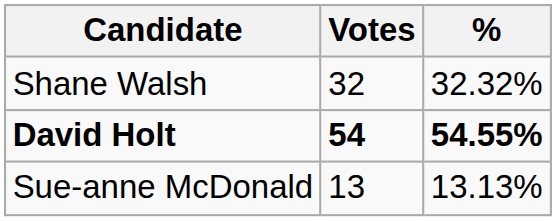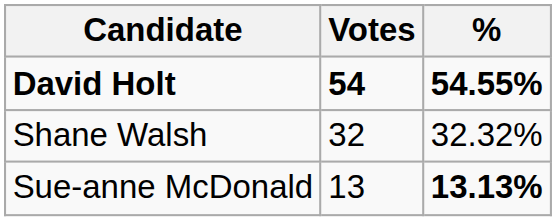rows swapped: David Holt <-> Shane Walsh
Sue-anne McDonald | %: normal -> bold
